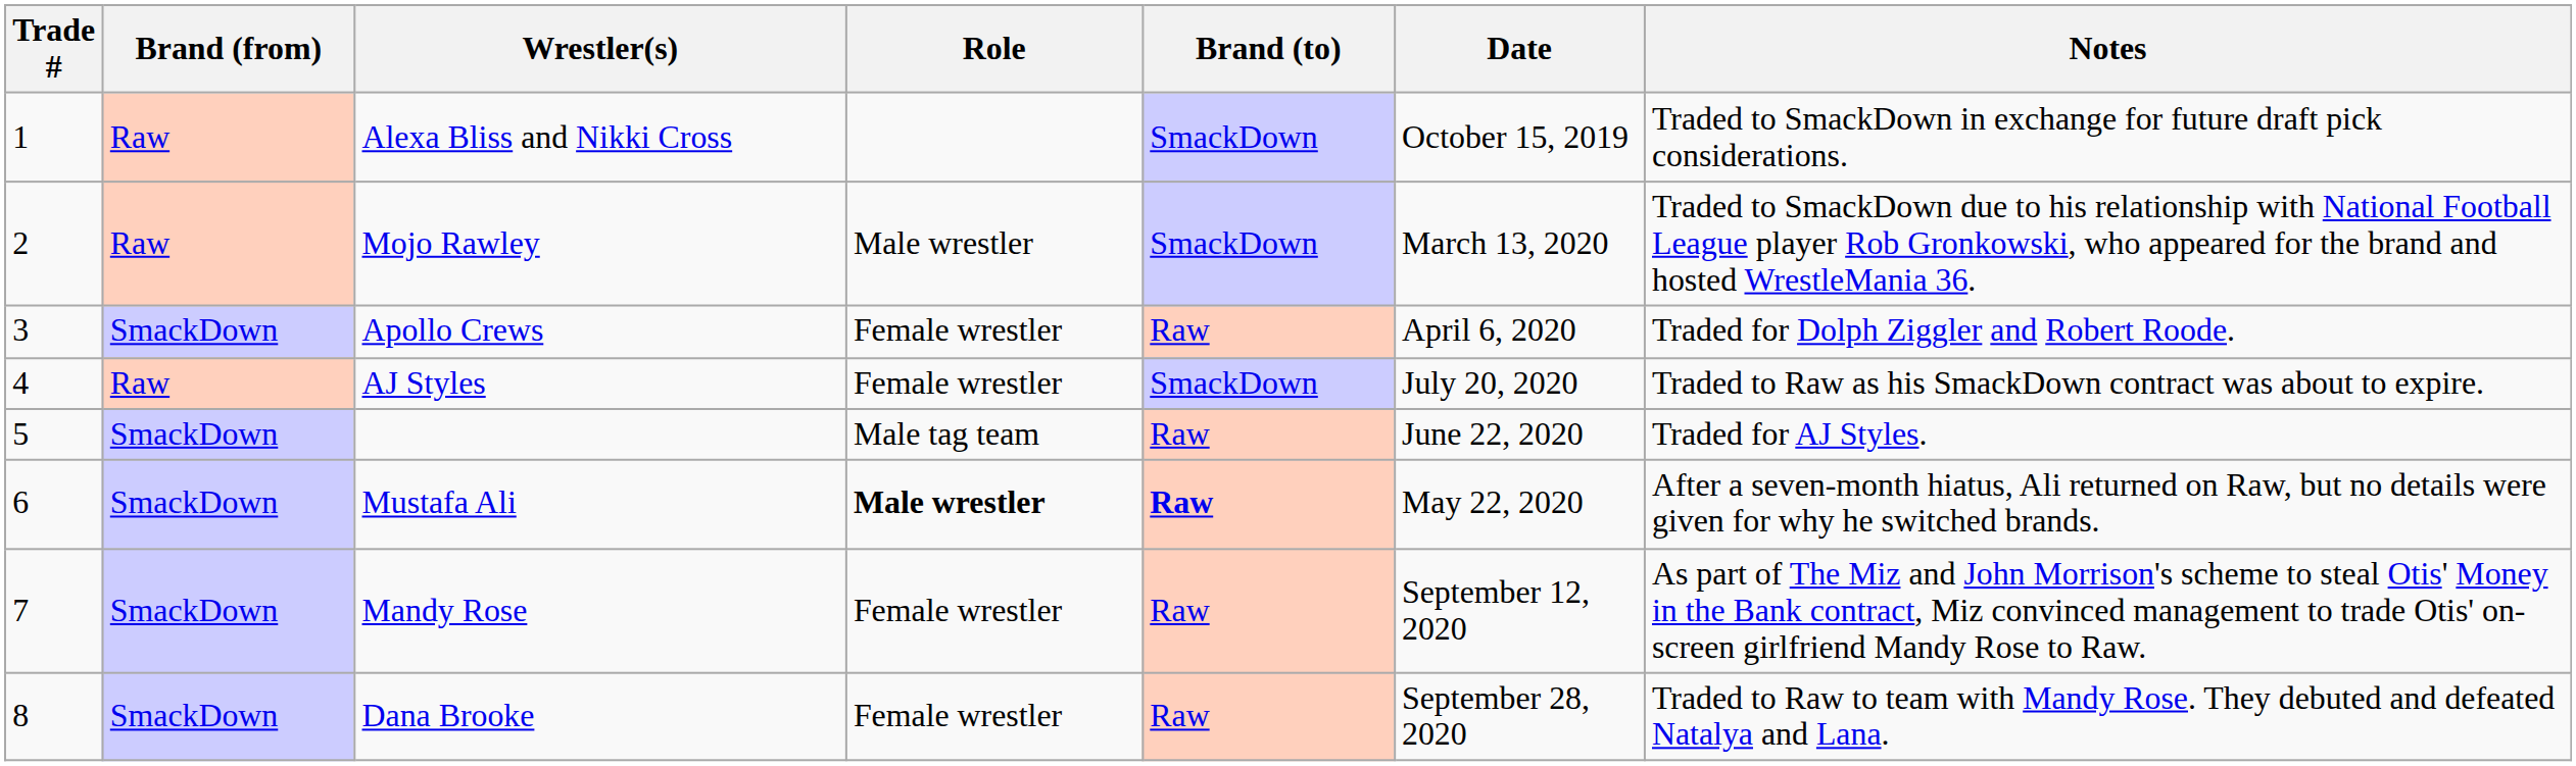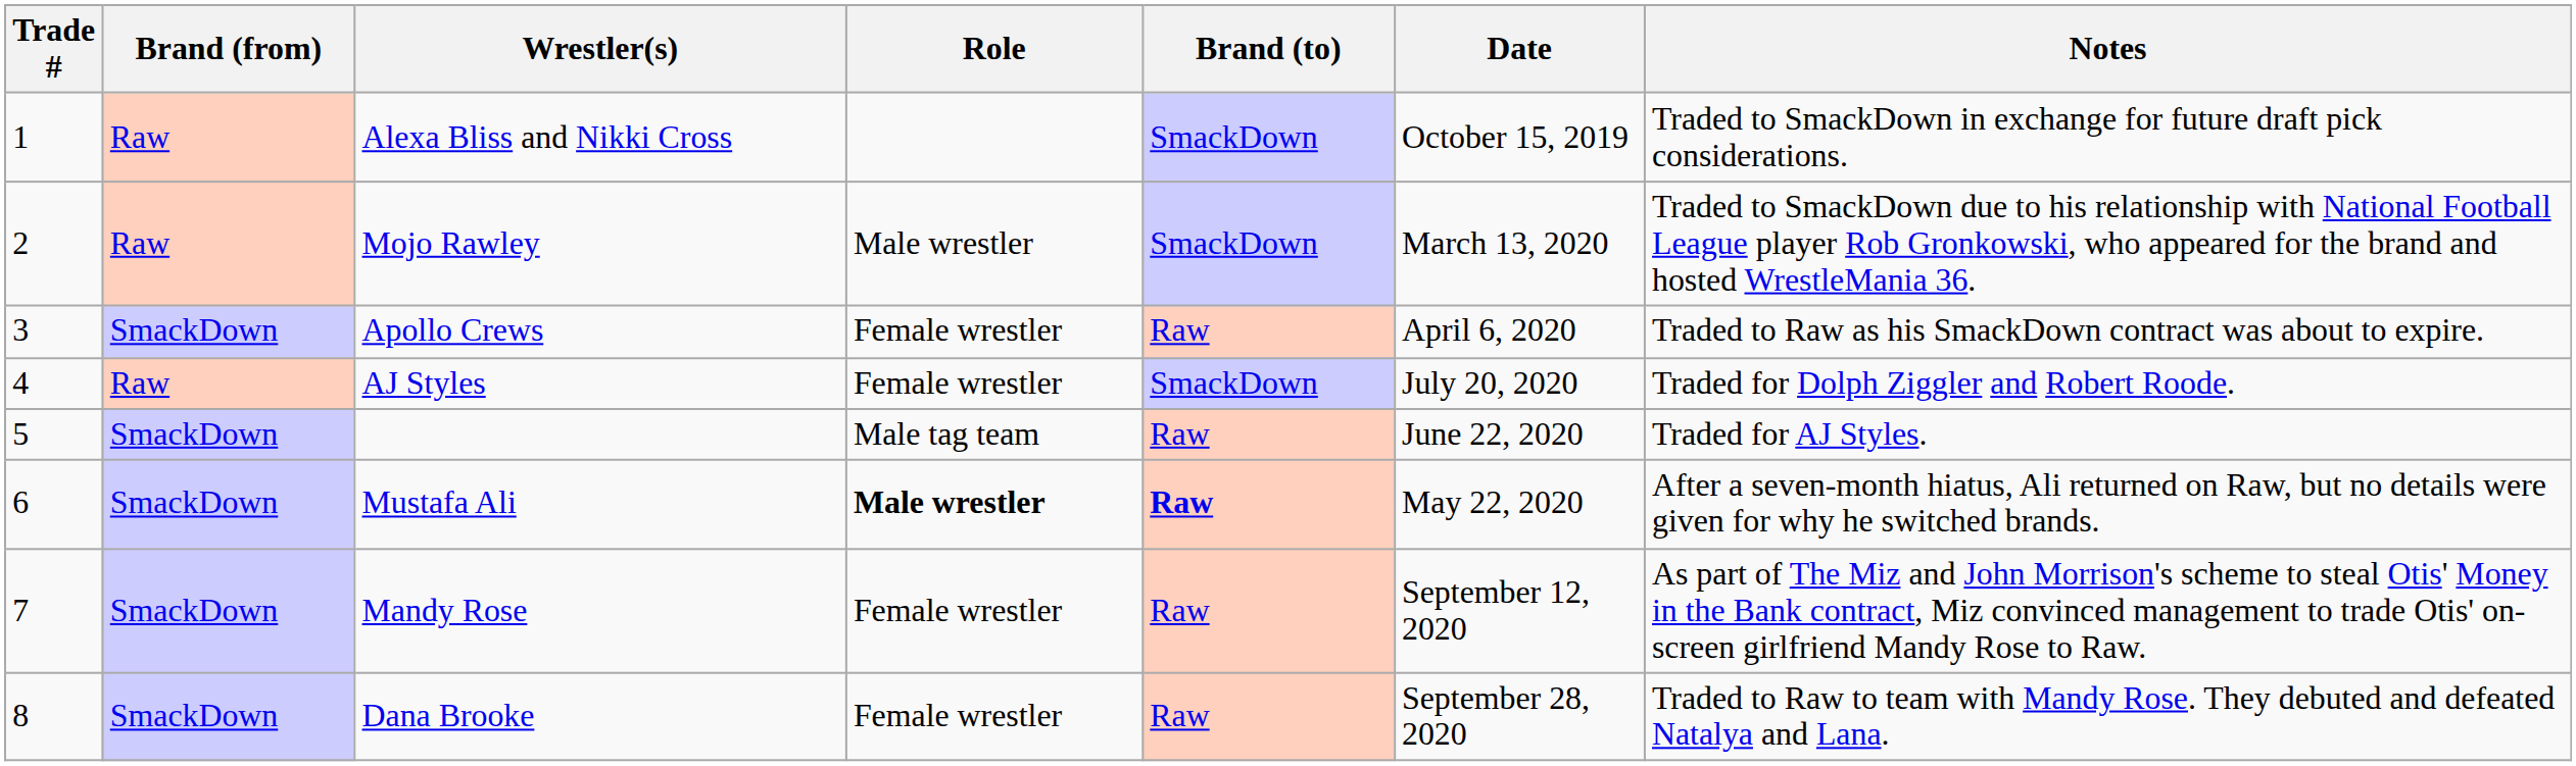Apollo Crews | Notes: Traded for Dolph Ziggler and Robert Roode. -> Traded to Raw as his SmackDown contract was about to expire.
AJ Styles | Notes: Traded to Raw as his SmackDown contract was about to expire. -> Traded for Dolph Ziggler and Robert Roode.
